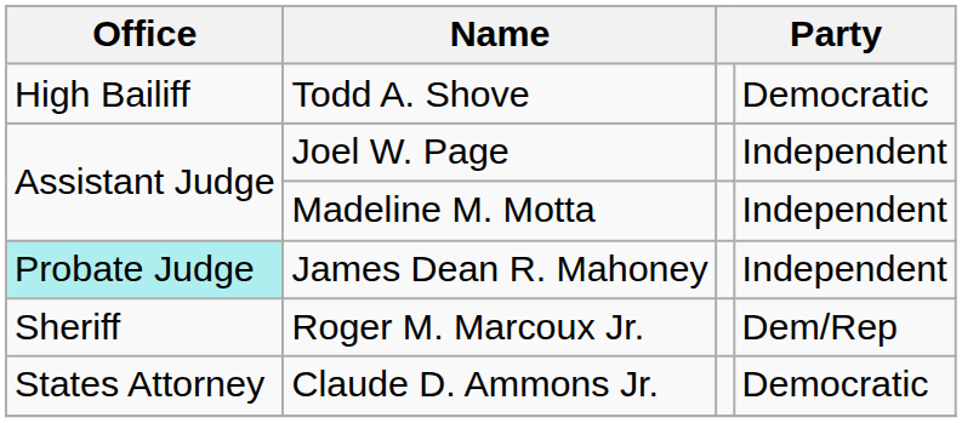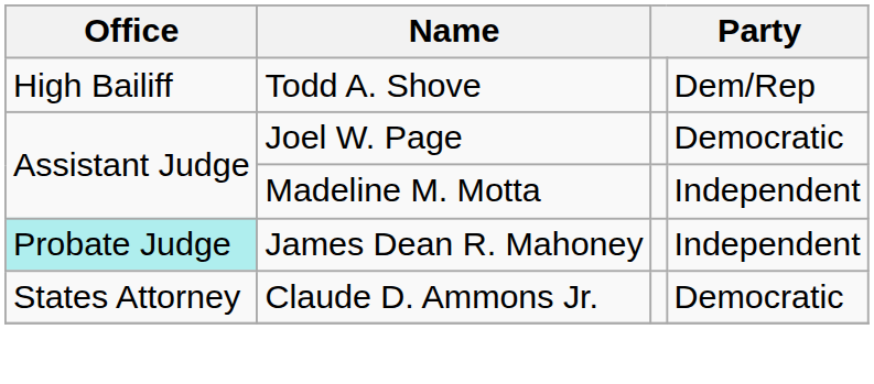Todd A. Shove | column 4: Democratic -> Dem/Rep
Joel W. Page | column 4: Independent -> Democratic
- row: Sheriff | Roger M. Marcoux Jr. | Dem/Rep
